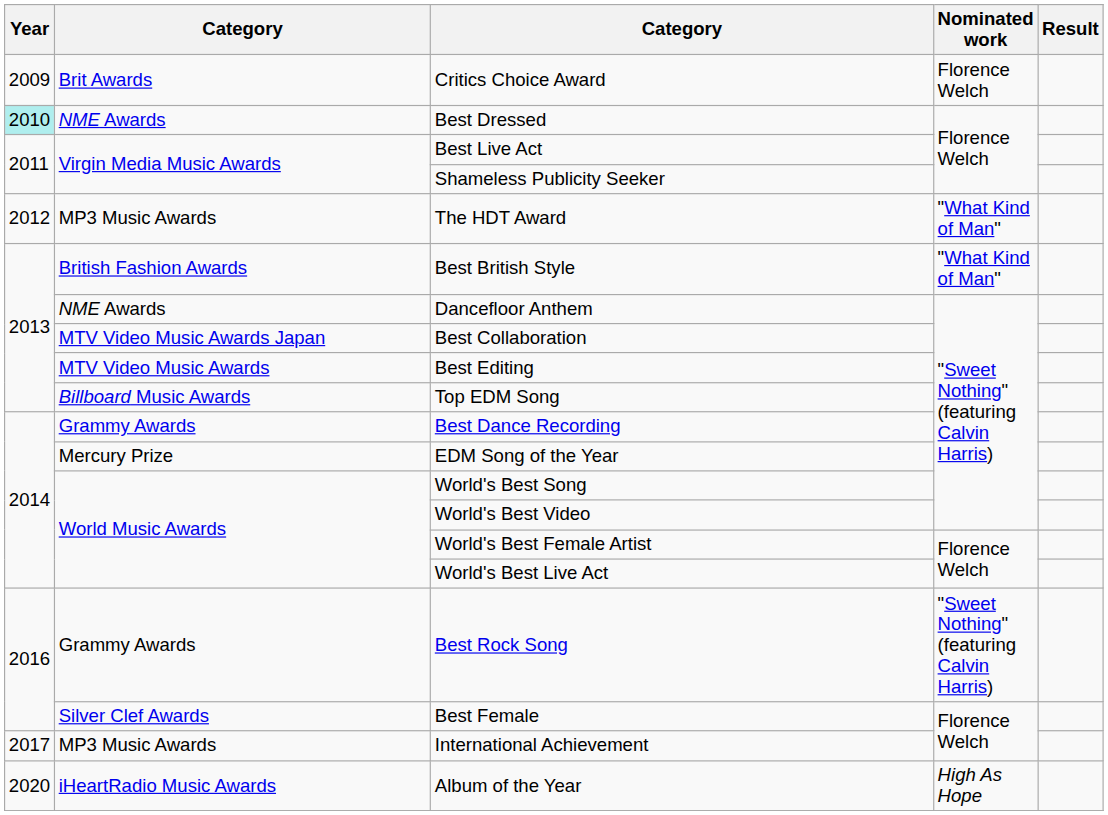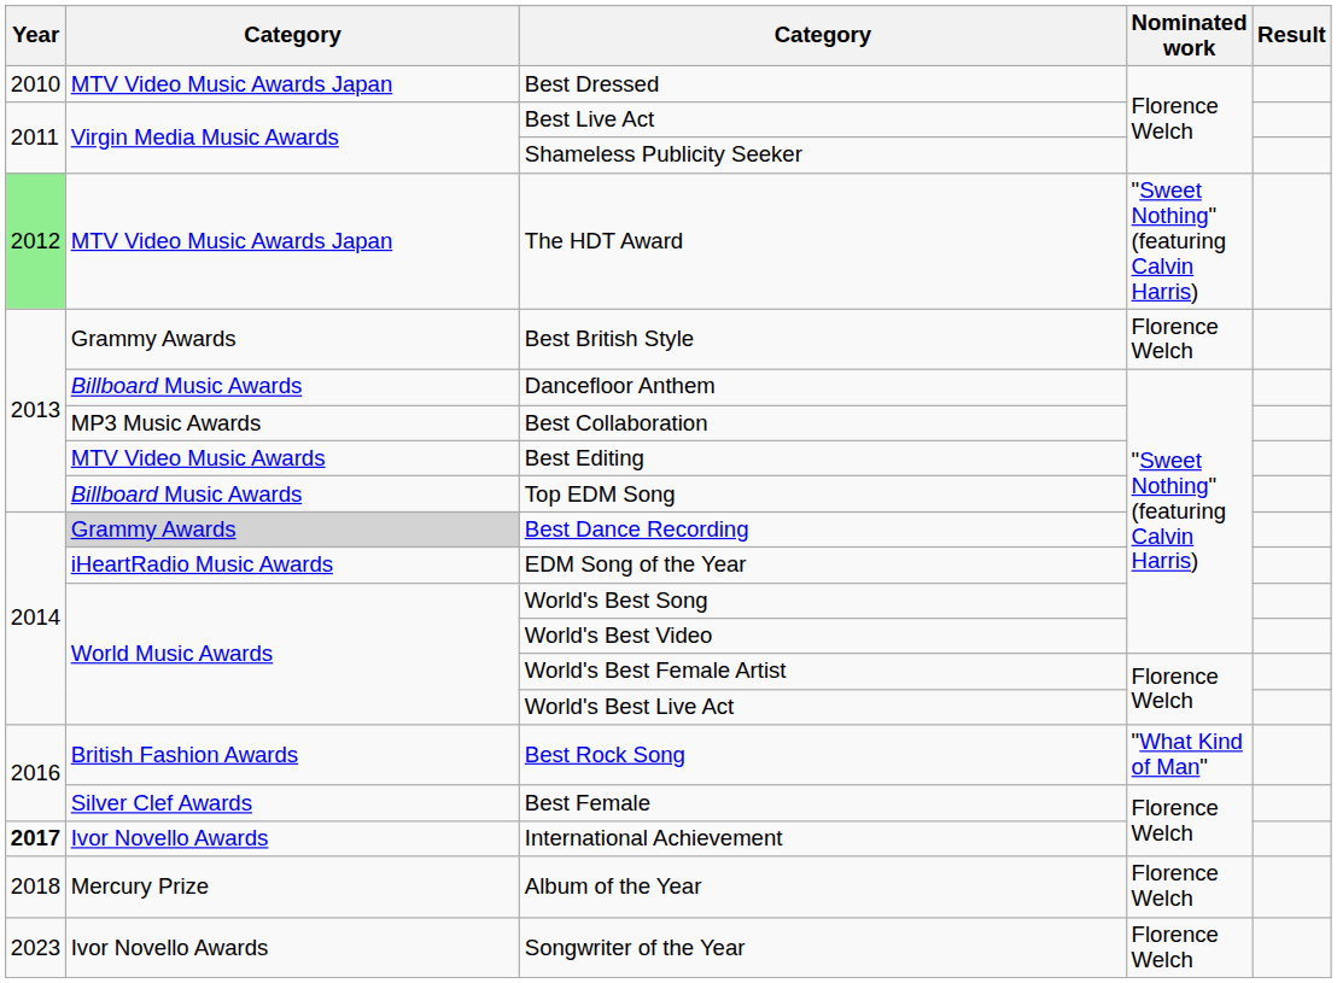- row: 2009 | Brit Awards | Critics Choice Award | Florence Welch
Best Dressed | Year: paleturquoise background -> no background
Best Dressed | column 2: NME Awards -> MTV Video Music Awards Japan
The HDT Award | Year: no background -> lightgreen background
The HDT Award | column 2: MP3 Music Awards -> MTV Video Music Awards Japan
The HDT Award | Nominated work: "What Kind of Man" -> "Sweet Nothing" (featuring Calvin Harris)
Best British Style | column 2: British Fashion Awards -> Grammy Awards
Best British Style | Nominated work: "What Kind of Man" -> Florence Welch
Dancefloor Anthem | column 2: NME Awards -> Billboard Music Awards
Best Collaboration | column 2: MTV Video Music Awards Japan -> MP3 Music Awards
Best Dance Recording | column 2: no background -> lightgrey background
EDM Song of the Year | column 2: Mercury Prize -> iHeartRadio Music Awards
Best Rock Song | column 2: Grammy Awards -> British Fashion Awards
Best Rock Song | Nominated work: "Sweet Nothing" (featuring Calvin Harris) -> "What Kind of Man"
International Achievement | Year: normal -> bold
International Achievement | column 2: MP3 Music Awards -> Ivor Novello Awards
Album of the Year | Year: 2020 -> 2018
Album of the Year | column 2: iHeartRadio Music Awards -> Mercury Prize
Album of the Year | Nominated work: High As Hope -> Florence Welch
+ row: 2023 | Ivor Novello Awards | Songwriter of the Year | Florence Welch
